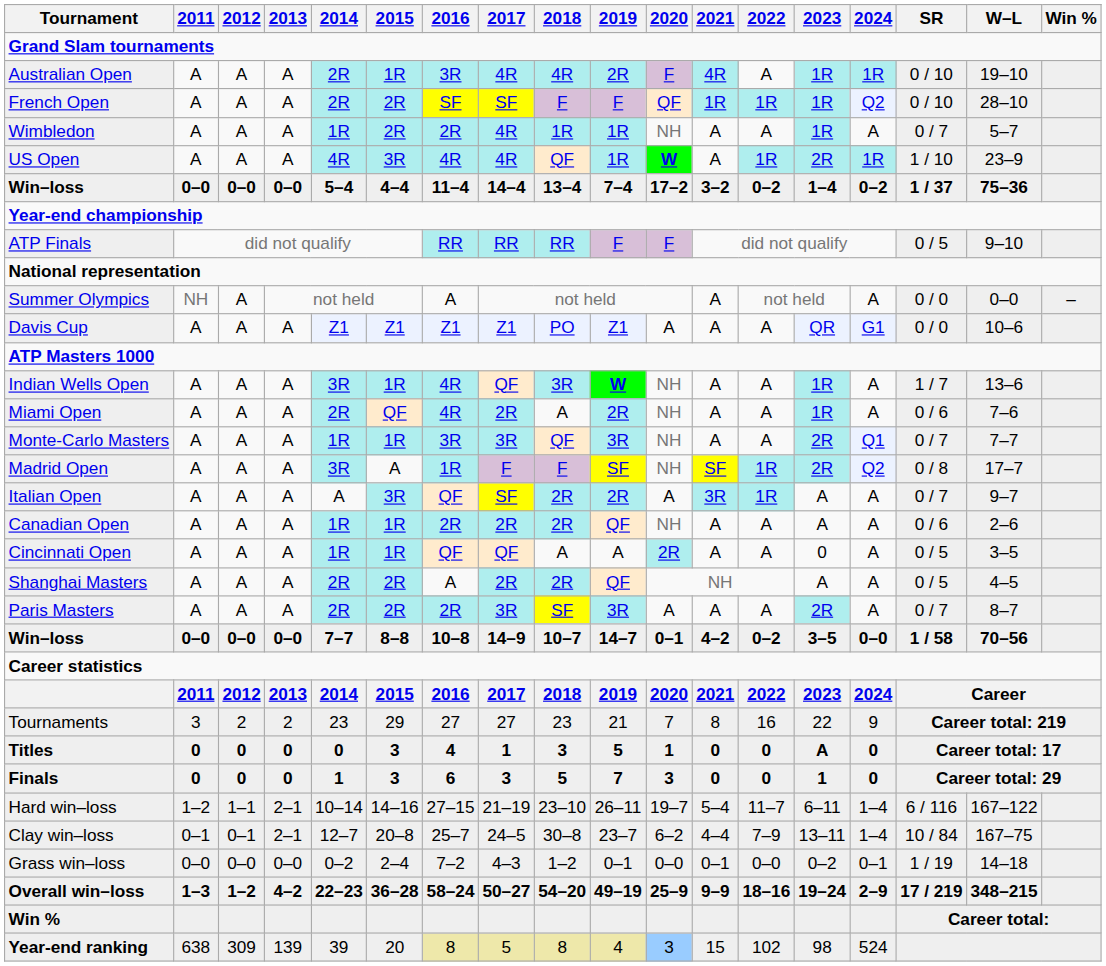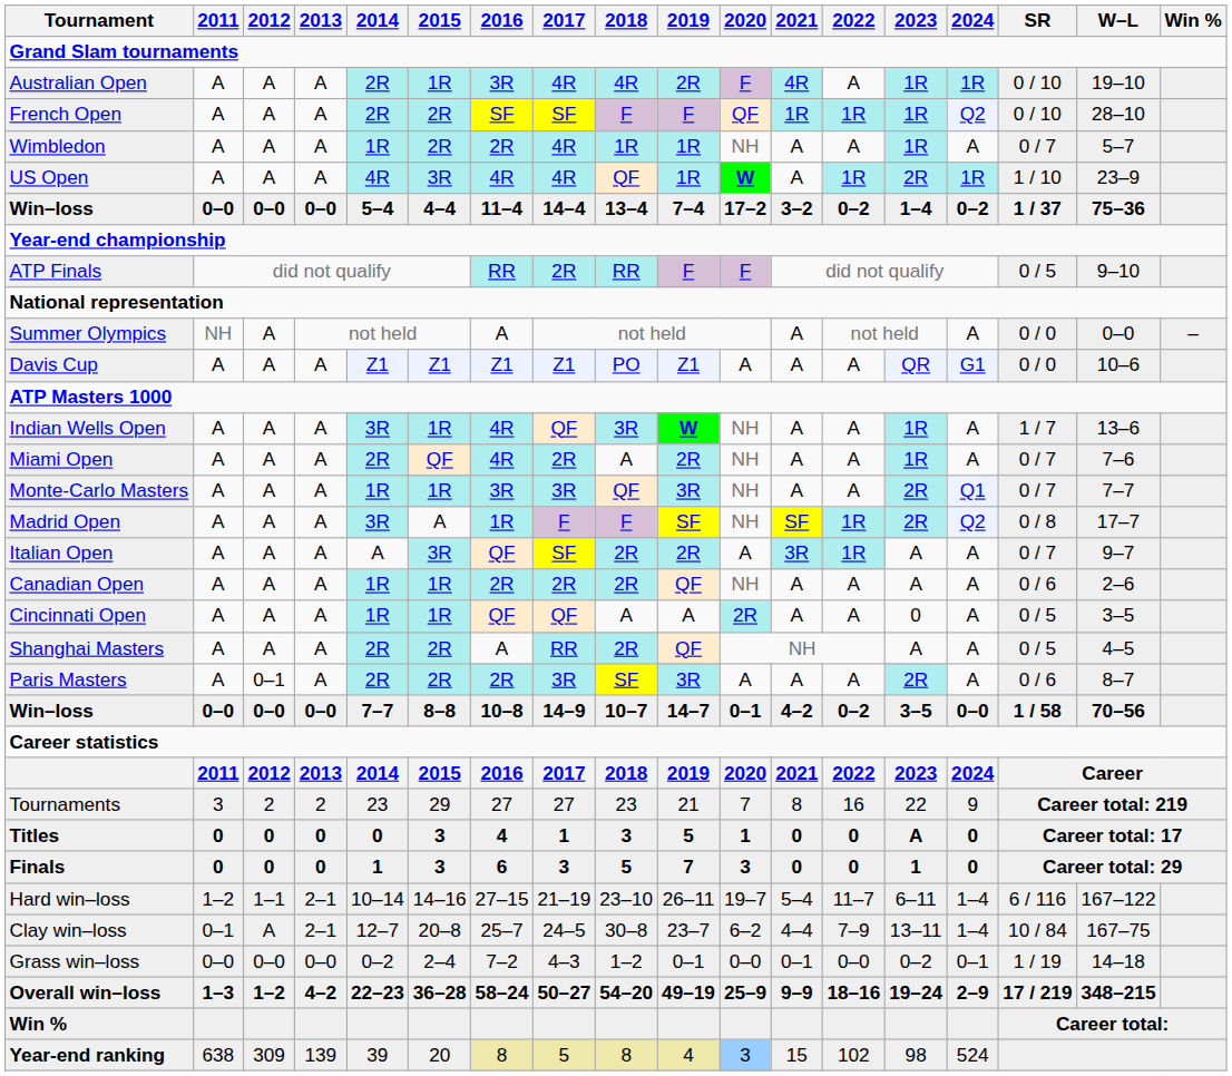ATP Finals | 2017: RR -> 2R
Miami Open | SR: 0 / 6 -> 0 / 7
Shanghai Masters | 2017: 2R -> RR
Paris Masters | 2012: A -> 0–1
Paris Masters | SR: 0 / 7 -> 0 / 6
Clay win–loss | 2012: 0–1 -> A
